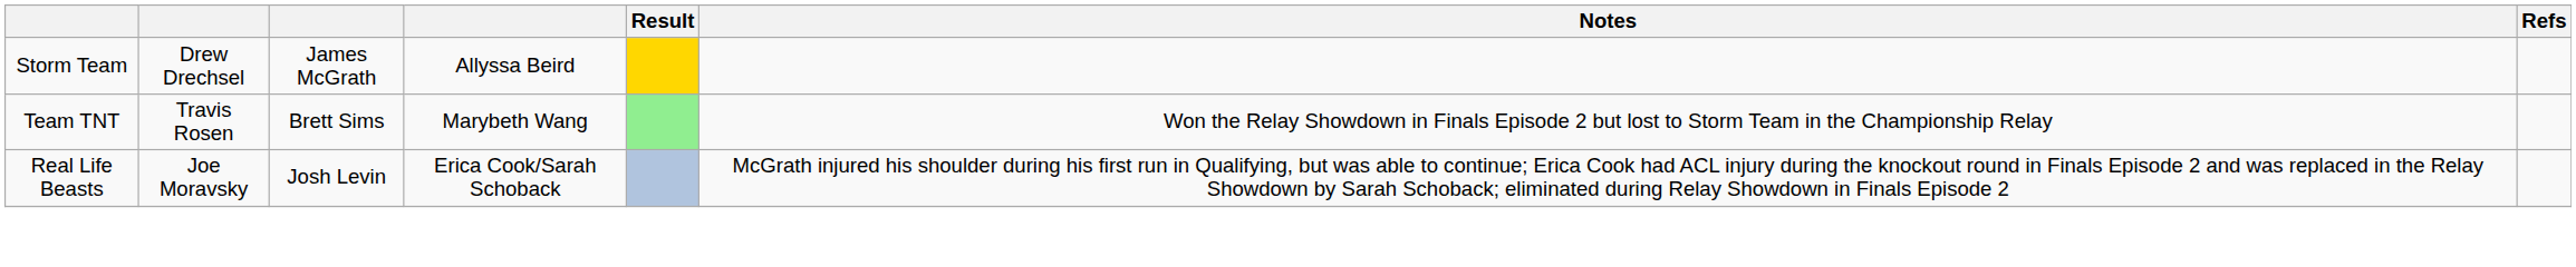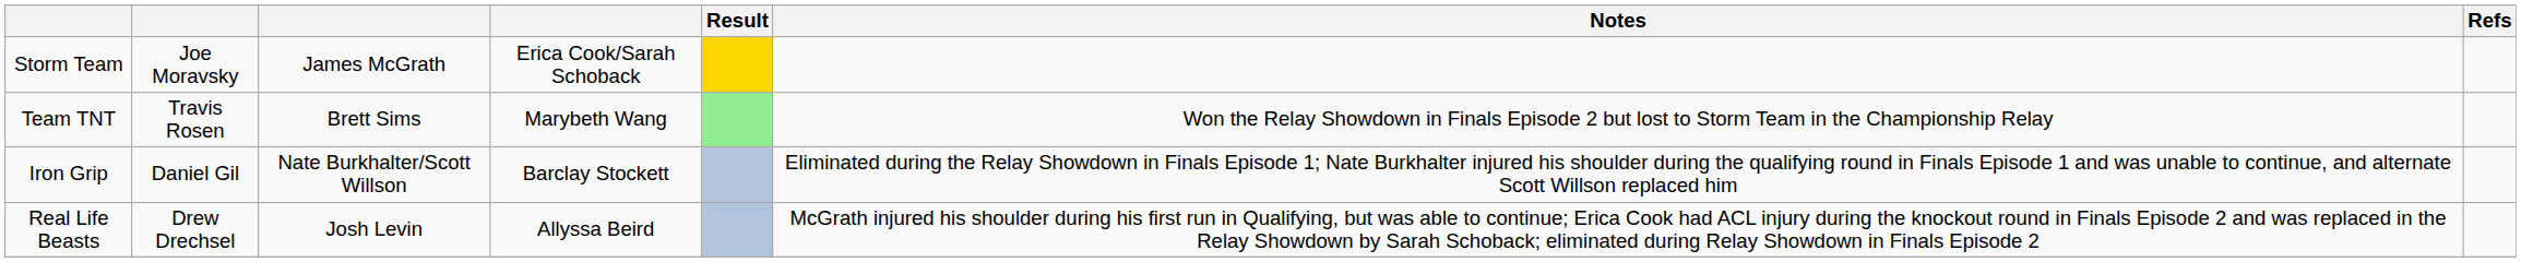Storm Team | column 2: Drew Drechsel -> Joe Moravsky
Storm Team | column 4: Allyssa Beird -> Erica Cook/Sarah Schoback
+ row: Iron Grip | Daniel Gil | Nate Burkhalter/Scott Willson | Barclay Stockett | Eliminated during the Relay Showdown in Finals Episode 1; Nate Burkhalter injured his shoulder during the qualifying round in Finals Episode 1 and was unable to continue, and alternate Scott Willson replaced him
Real Life Beasts | column 2: Joe Moravsky -> Drew Drechsel
Real Life Beasts | column 4: Erica Cook/Sarah Schoback -> Allyssa Beird
